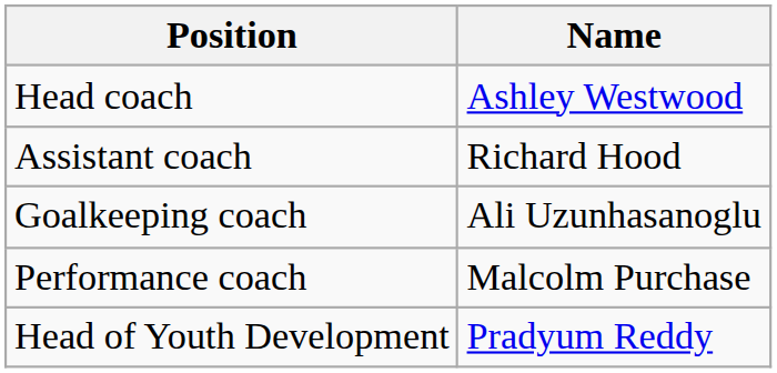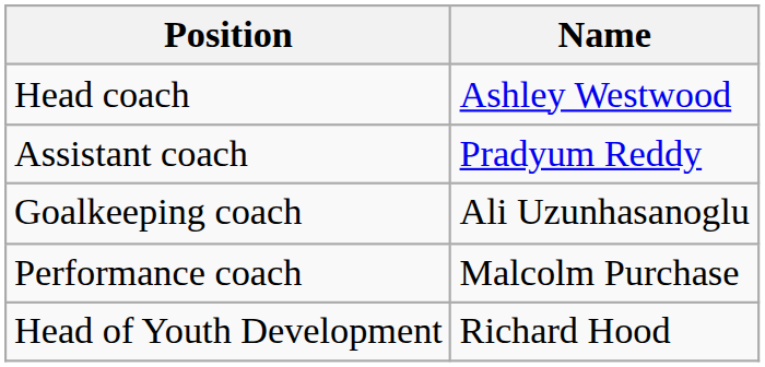Assistant coach | Name: Richard Hood -> Pradyum Reddy
Head of Youth Development | Name: Pradyum Reddy -> Richard Hood
